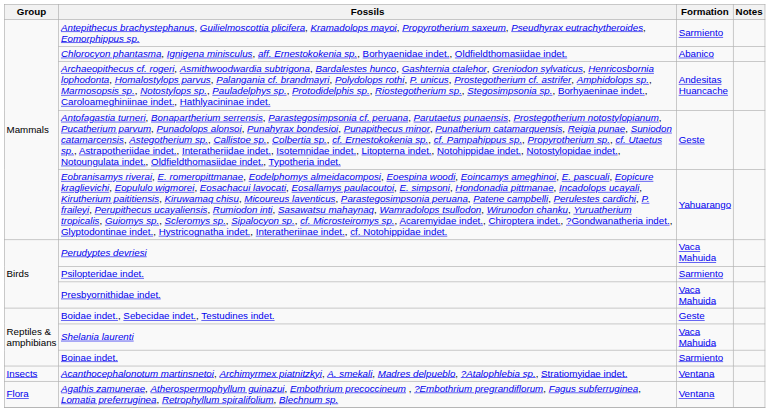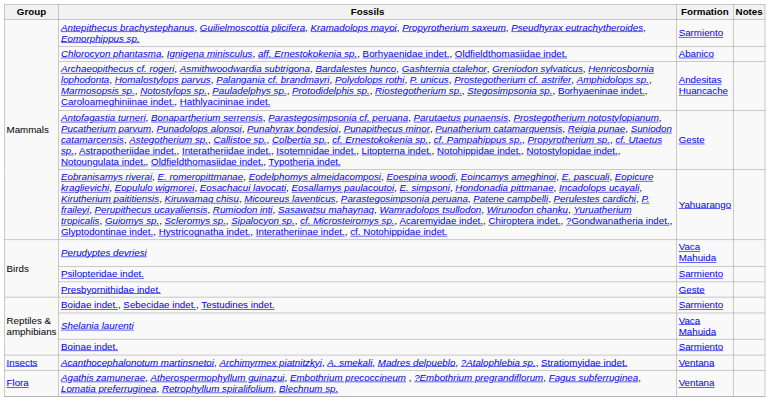Presbyornithidae indet. | Formation: Vaca Mahuida -> Geste
Boidae indet., Sebecidae indet., Testudines indet. | Formation: Geste -> Sarmiento
